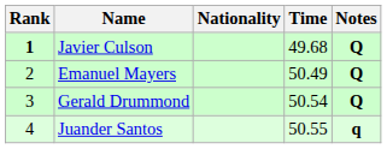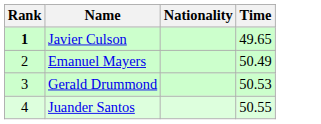- column: Notes | Q | Q | Q | q
Javier Culson | Time: 49.68 -> 49.65
Gerald Drummond | Time: 50.54 -> 50.53
